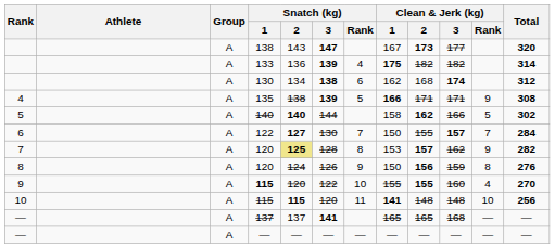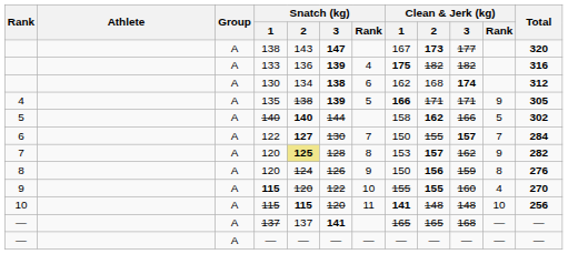133 | Total: 314 -> 316
135 | Total: 308 -> 305
